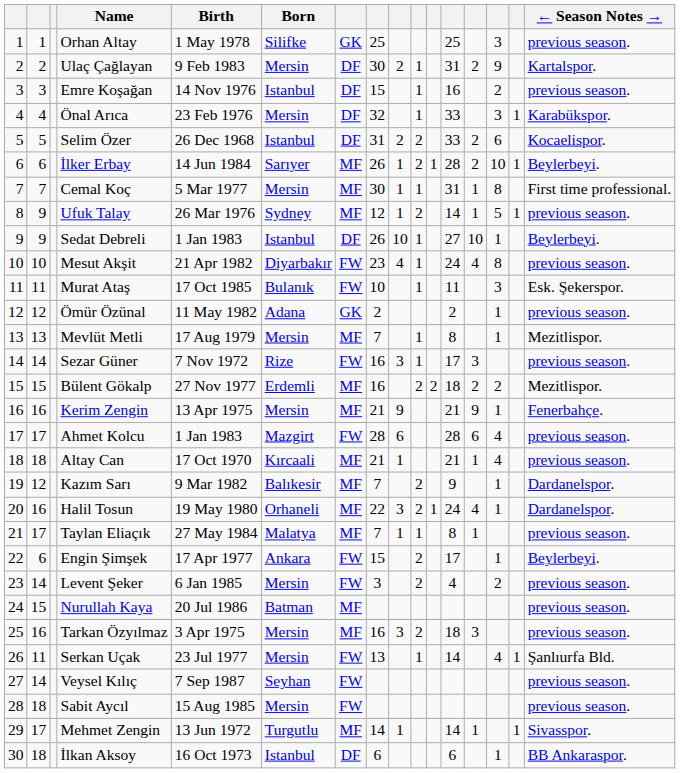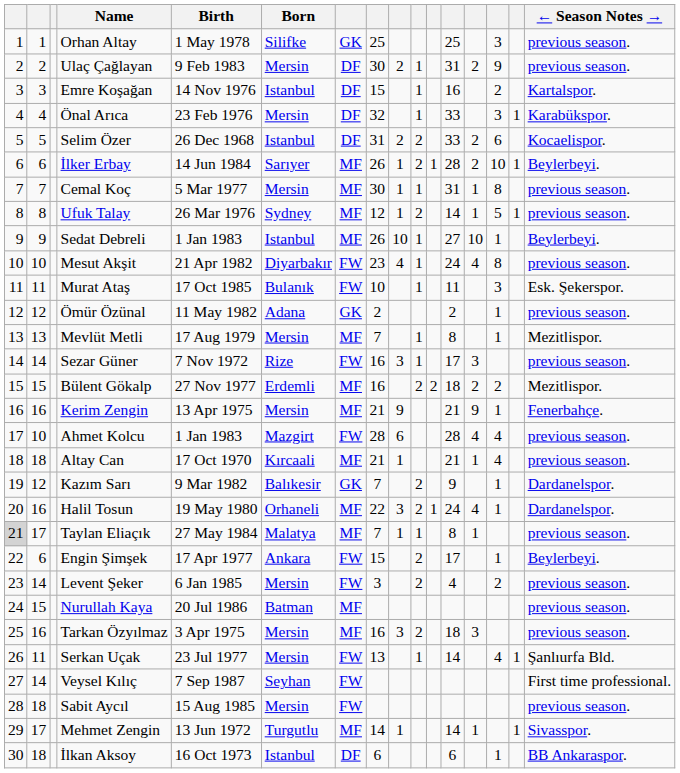Ulaç Çağlayan | ← Season Notes →: Kartalspor. -> previous season.
Emre Koşağan | ← Season Notes →: previous season. -> Kartalspor.
Cemal Koç | ← Season Notes →: First time professional. -> previous season.
Ufuk Talay | column 2: 9 -> 8
Sedat Debreli | column 7: DF -> MF
Ahmet Kolcu | column 2: 17 -> 10
Ahmet Kolcu | column 13: 6 -> 4
Kazım Sarı | column 7: MF -> GK
Taylan Eliaçık | column 1: no background -> lightgrey background
Veysel Kılıç | ← Season Notes →: previous season. -> First time professional.
